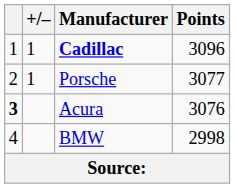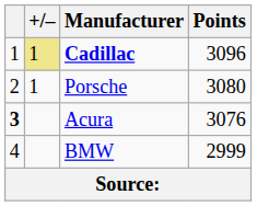Cadillac | +/–: no background -> khaki background
Porsche | Points: 3077 -> 3080
BMW | Points: 2998 -> 2999
